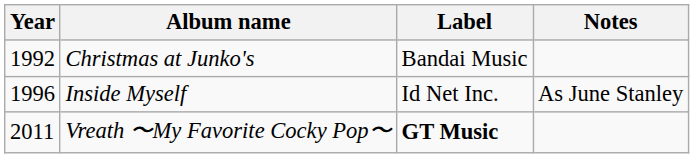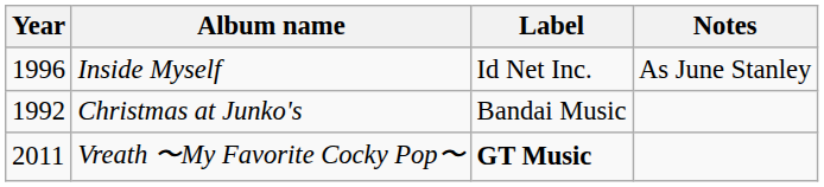rows swapped: Christmas at Junko's <-> Inside Myself
